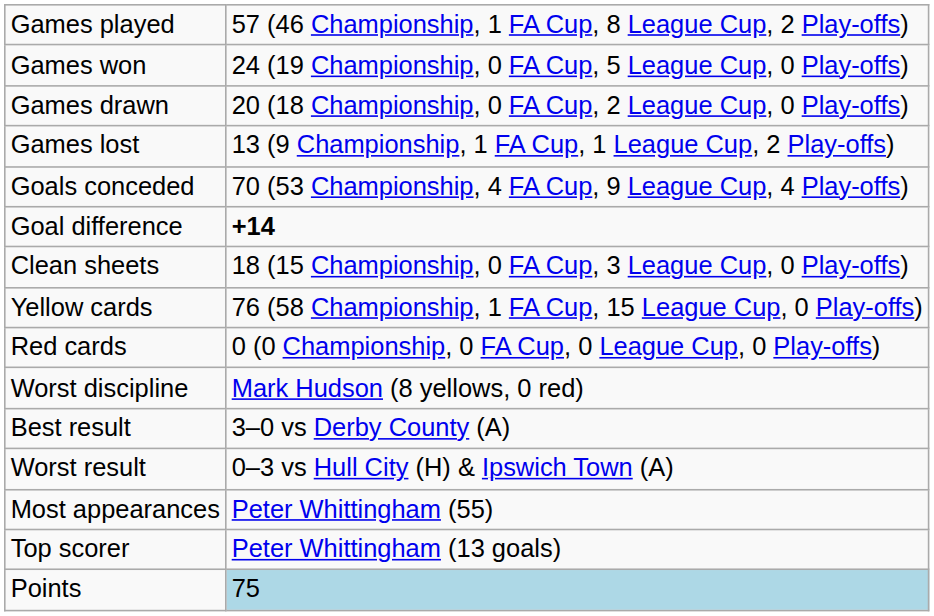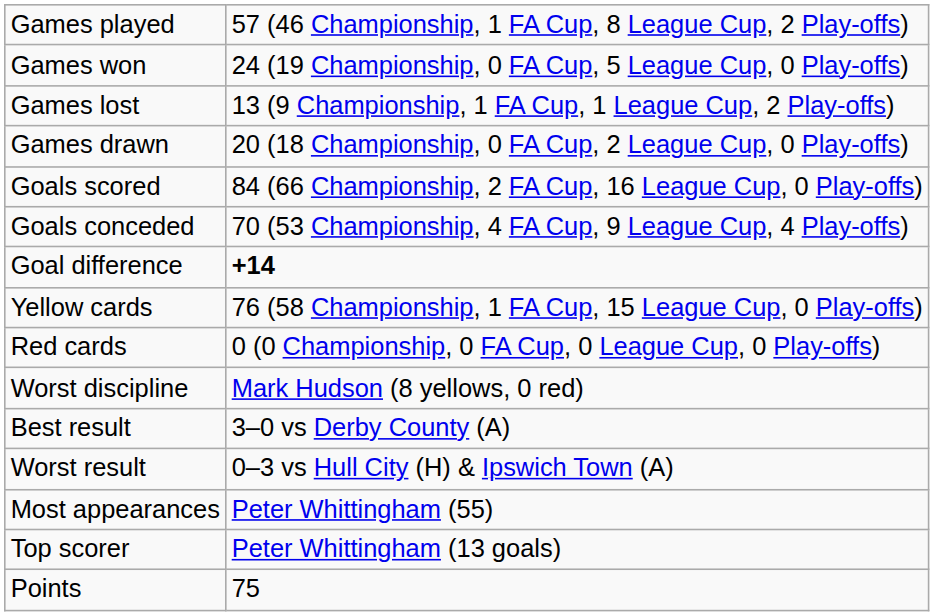rows swapped: Games drawn <-> Games lost
+ row: Goals scored | 84 (66 Championship, 2 FA Cup, 16 League Cup, 0 Play-offs)
- row: Clean sheets | 18 (15 Championship, 0 FA Cup, 3 League Cup, 0 Play-offs)
Points | column 2: lightblue background -> no background
